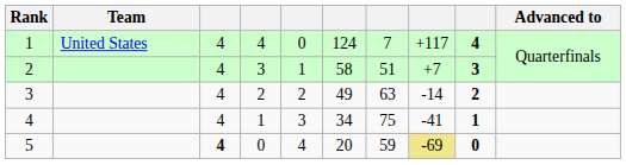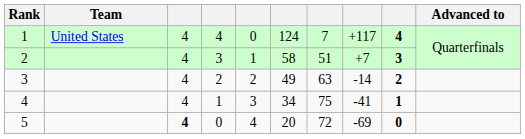5 | column 7: 59 -> 72
5 | column 8: khaki background -> no background
